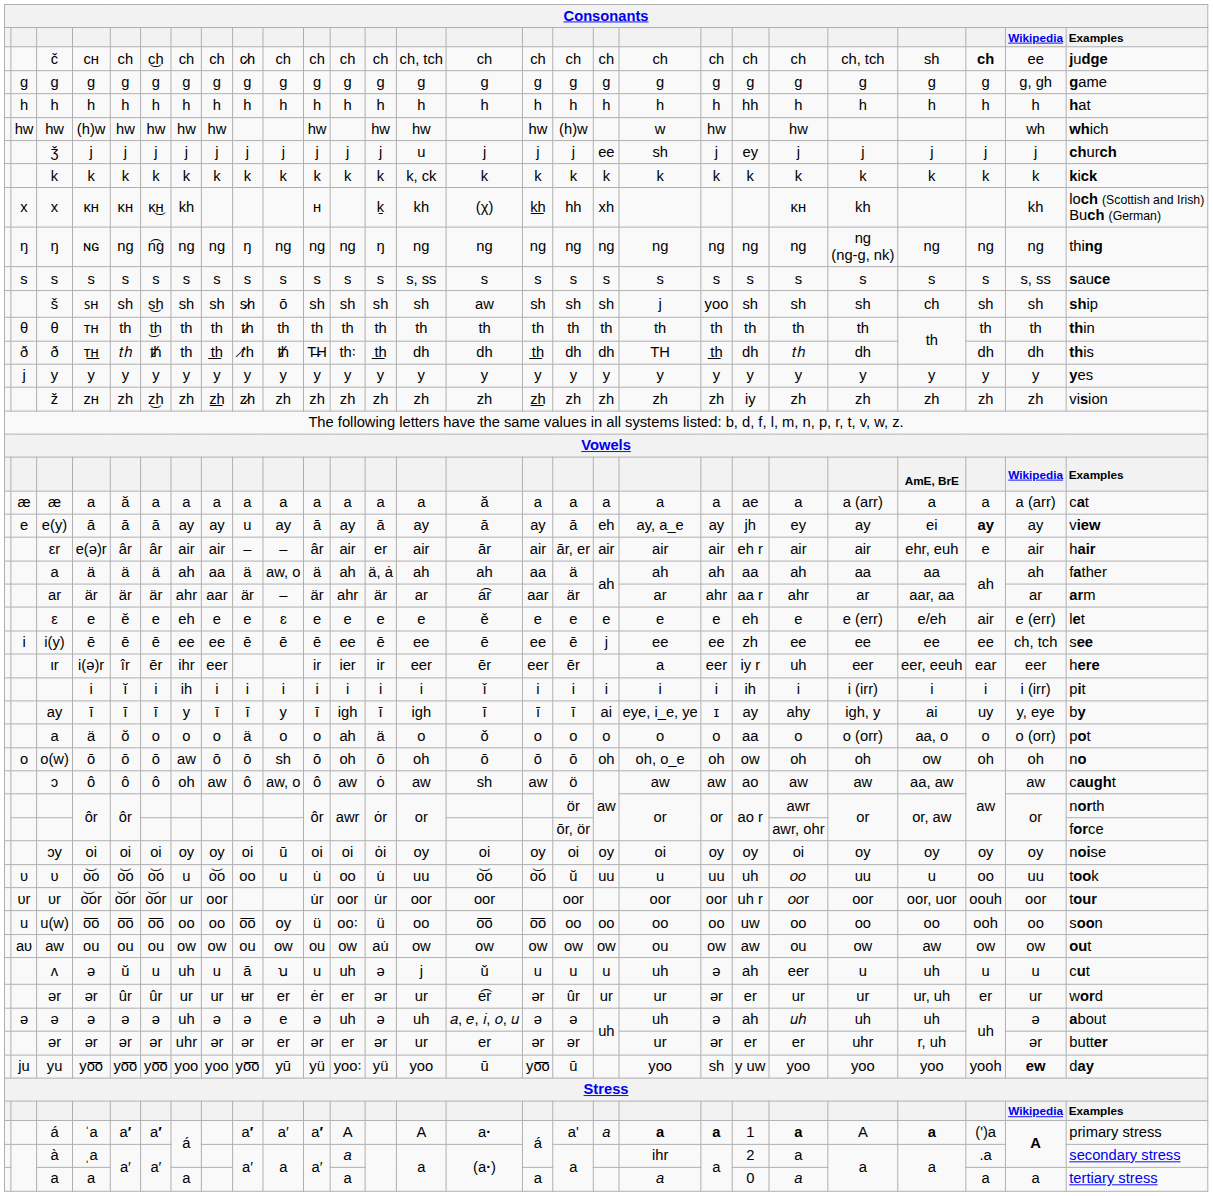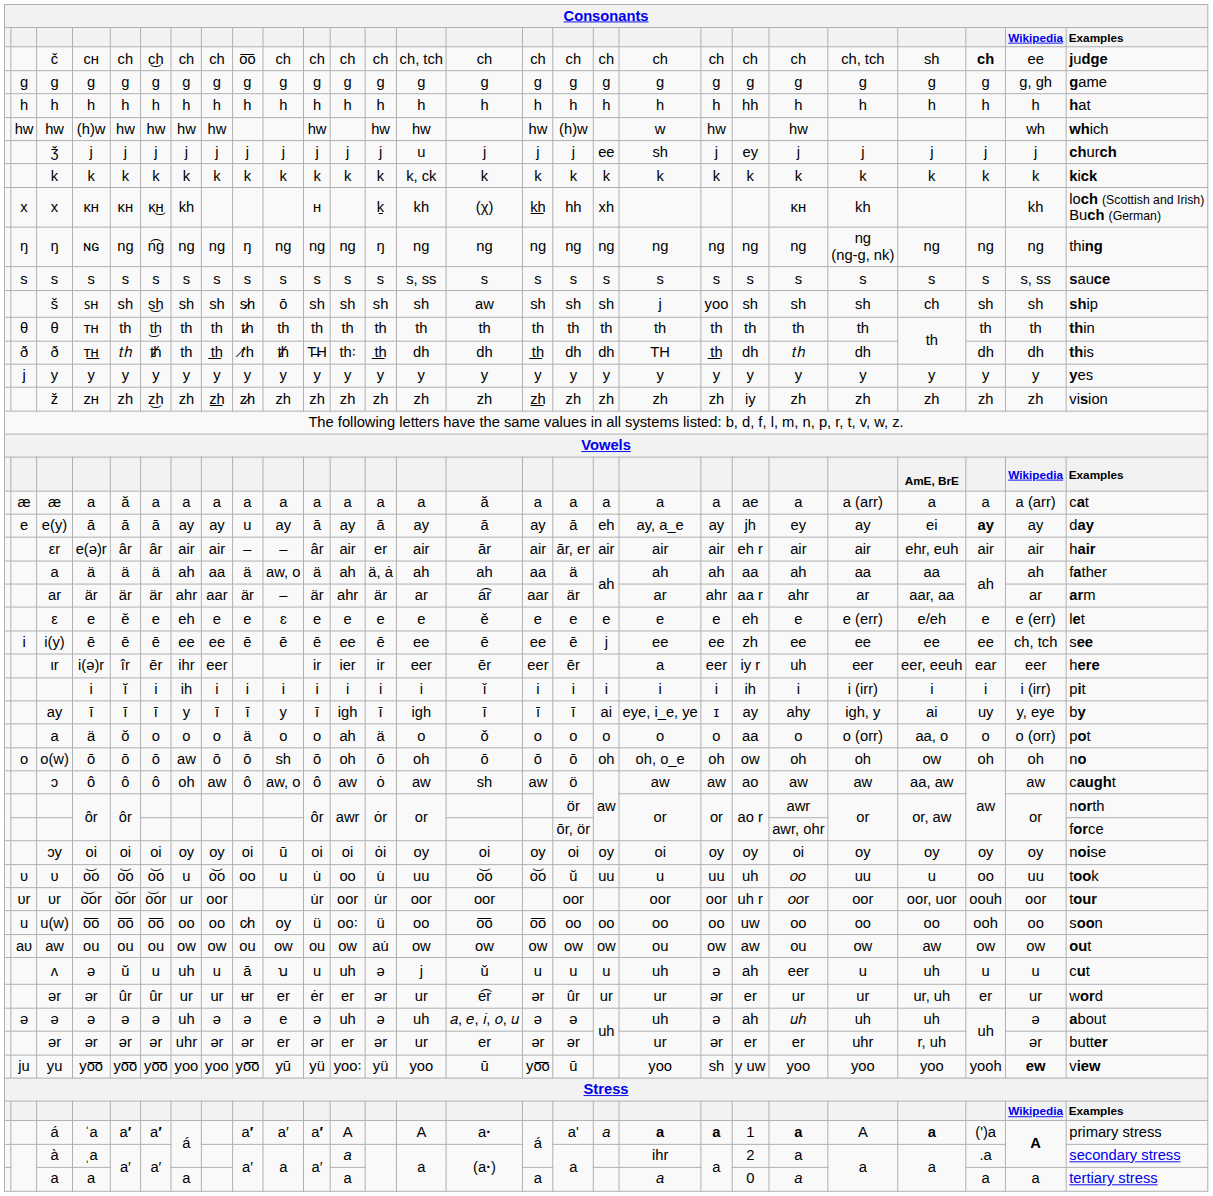č | column 9: c̷h -> o͞o
e(y) | Examples: view -> day
εr | column 25: e -> air
ε | column 25: air -> e
u(w) | column 9: o͞o -> c̷h
yu | Examples: day -> view
